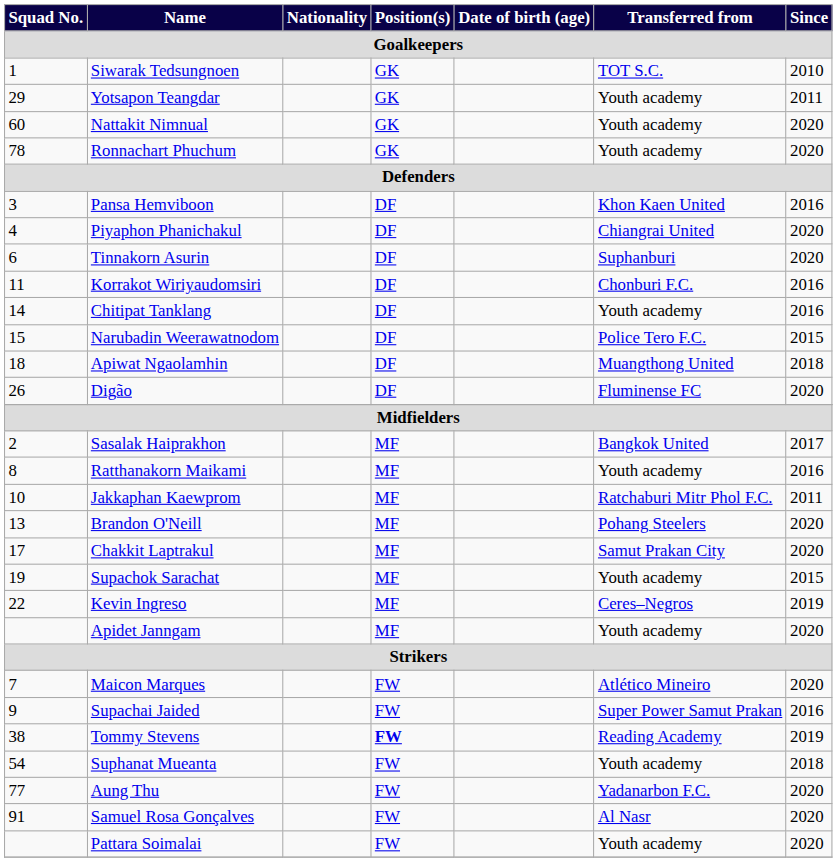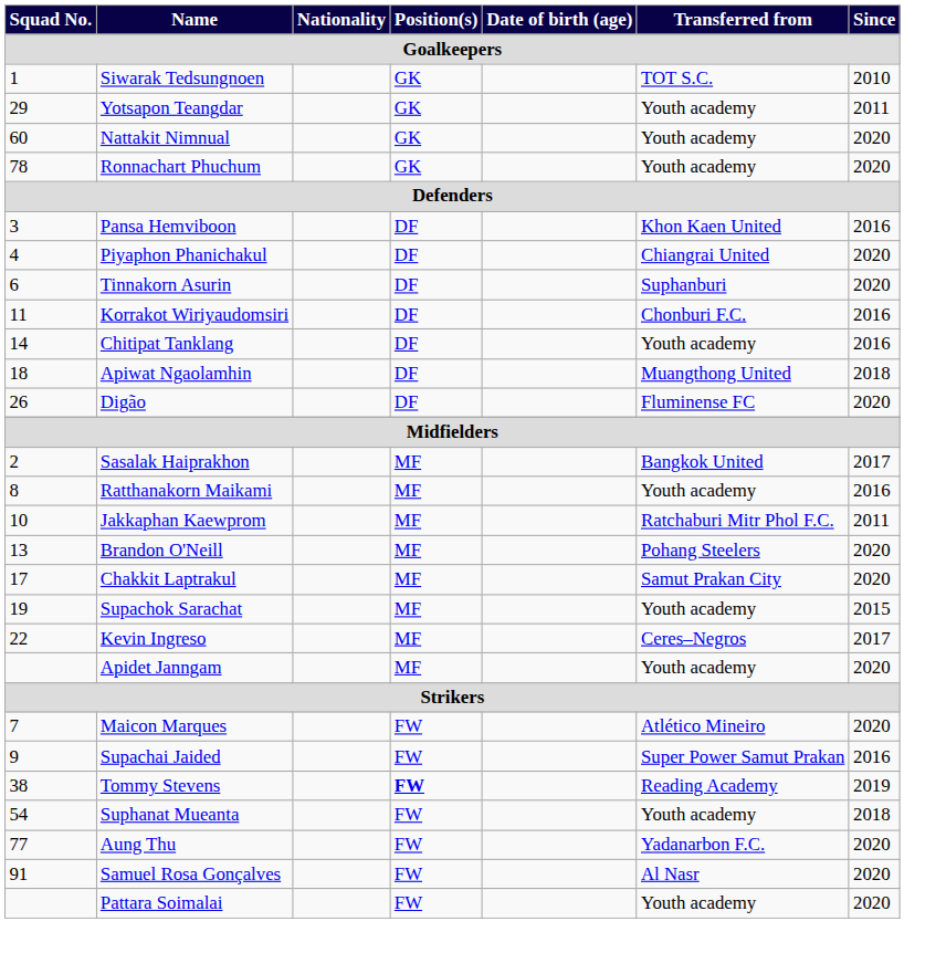- row: 15 | Narubadin Weerawatnodom | DF | Police Tero F.C. | 2015
Kevin Ingreso | Since: 2019 -> 2017
